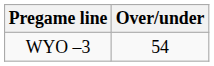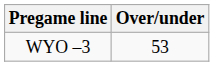WYO –3 | Over/under: 54 -> 53
